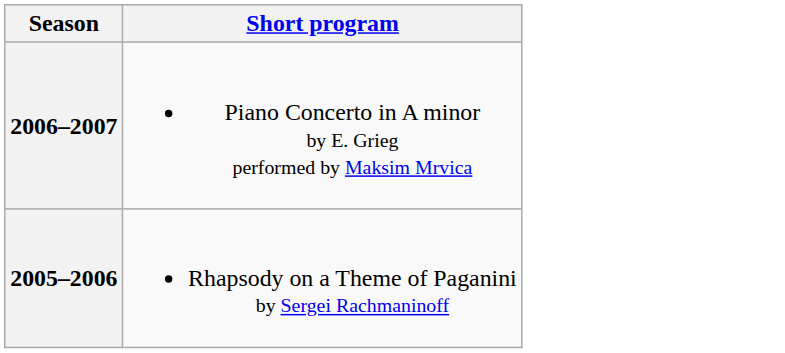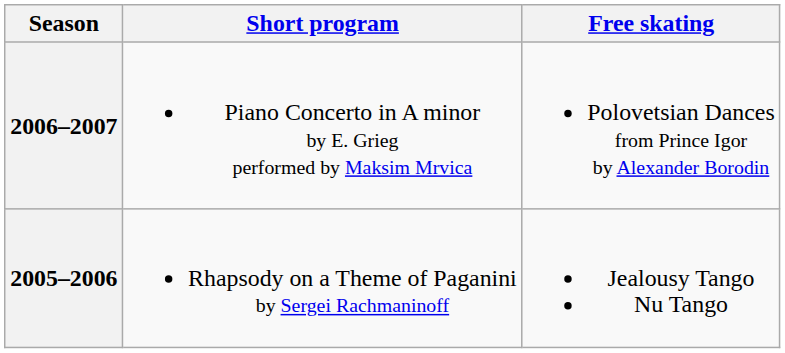+ column: Free skating | Polovetsian Dances from Prince Igor by Alexander Borodin | Jealousy Tango Nu Tango
